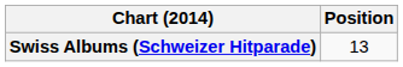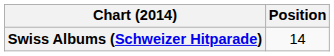Swiss Albums (Schweizer Hitparade) | Position: 13 -> 14
